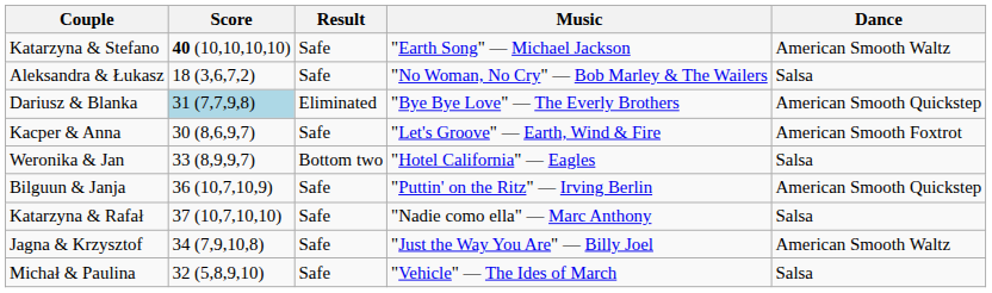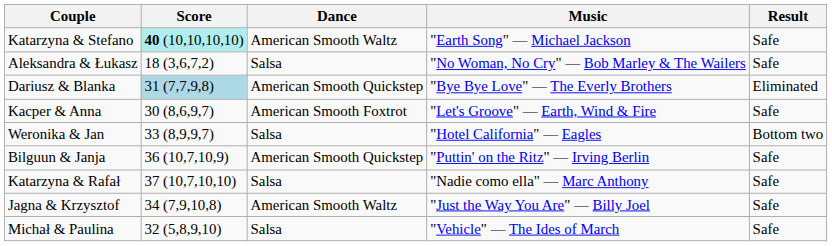columns swapped: Dance <-> Result
Katarzyna & Stefano | Score: no background -> paleturquoise background
